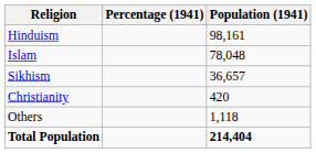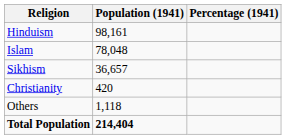columns swapped: Population (1941) <-> Percentage (1941)
